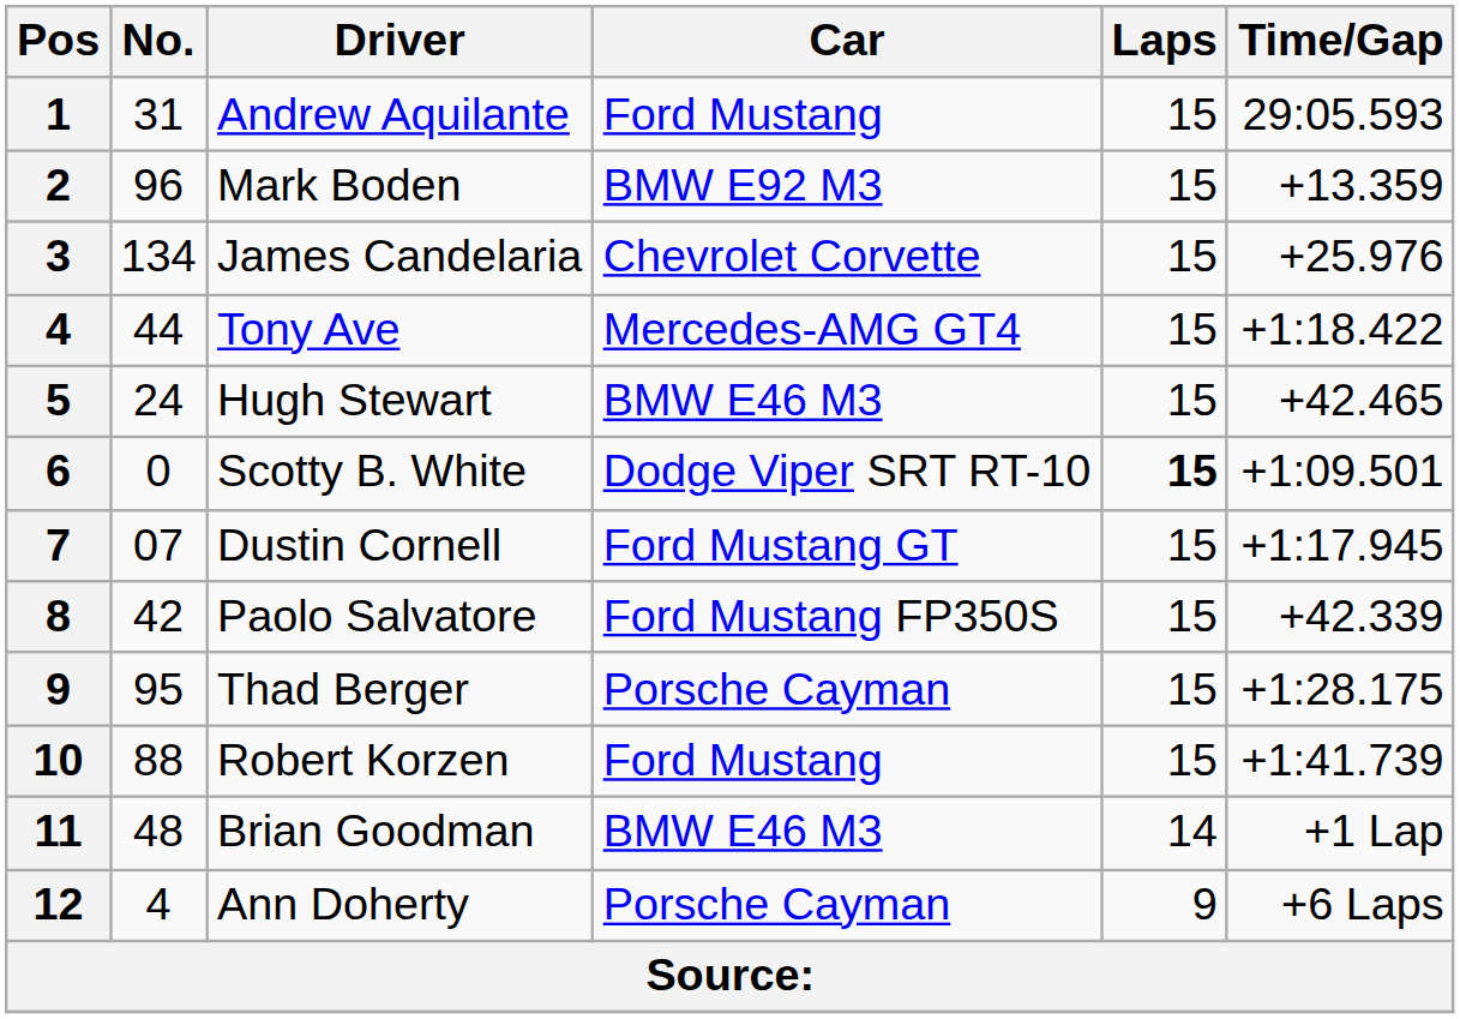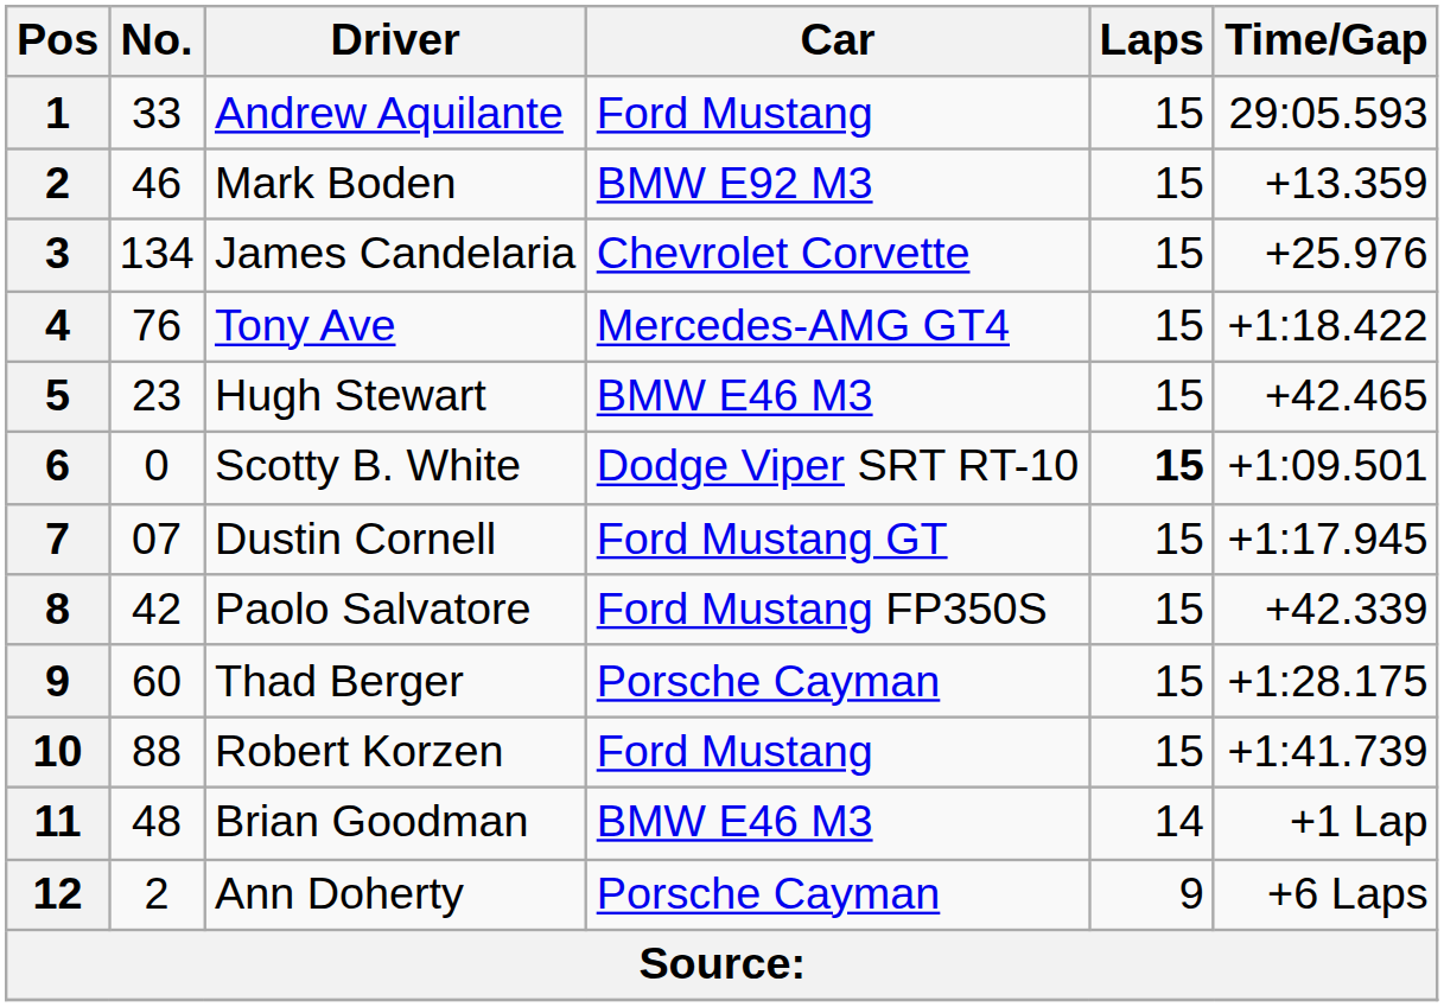Andrew Aquilante | No.: 31 -> 33
Mark Boden | No.: 96 -> 46
Tony Ave | No.: 44 -> 76
Hugh Stewart | No.: 24 -> 23
Thad Berger | No.: 95 -> 60
Ann Doherty | No.: 4 -> 2
